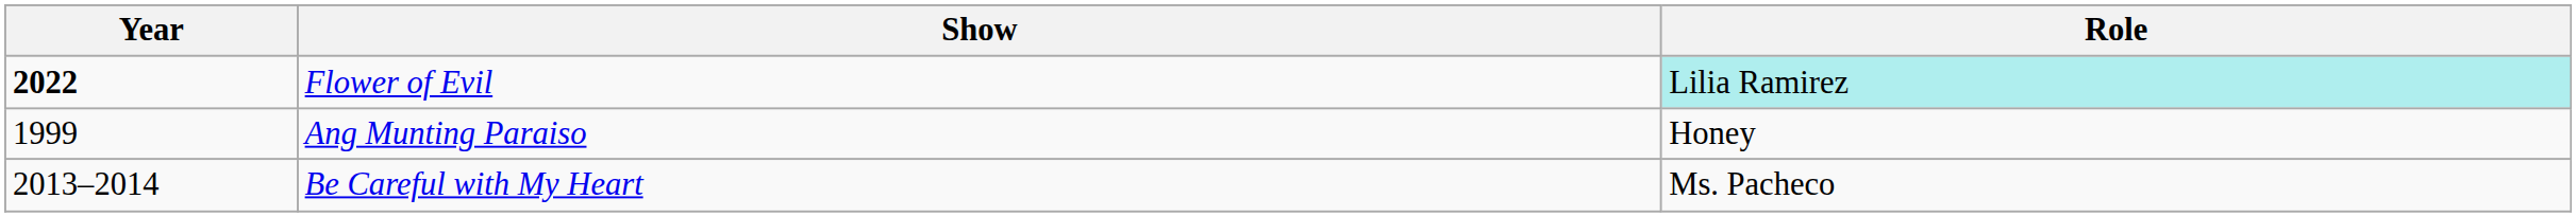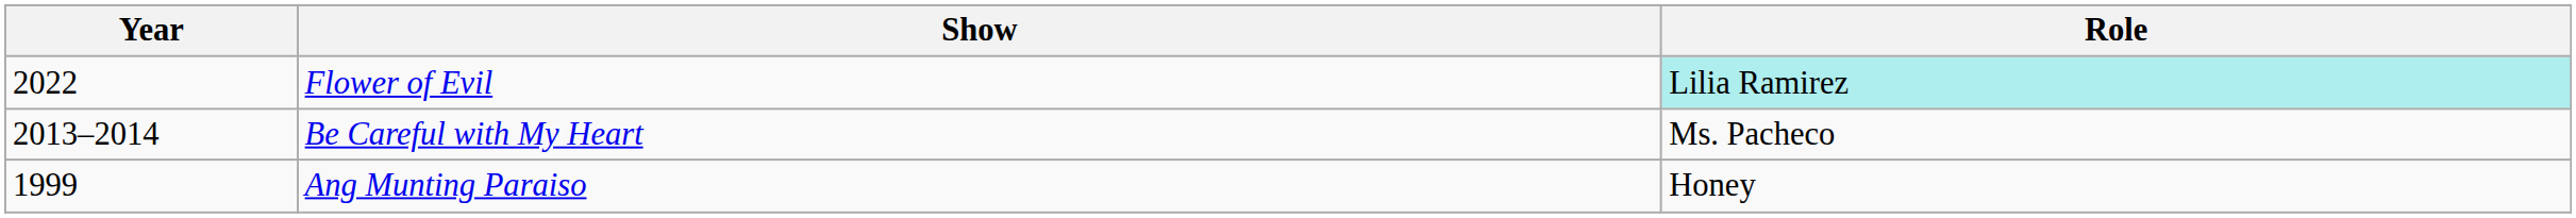Flower of Evil | Year: bold -> normal
rows swapped: Be Careful with My Heart <-> Ang Munting Paraiso
